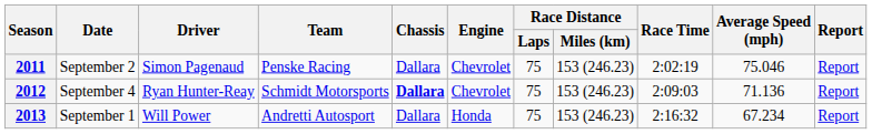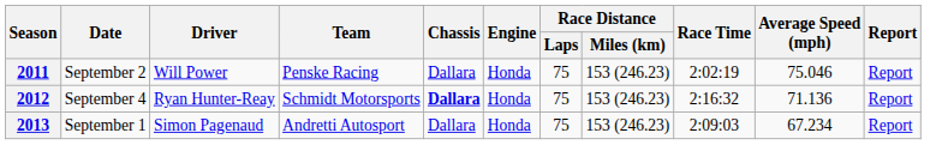2011 | Driver: Simon Pagenaud -> Will Power
2011 | Engine: Chevrolet -> Honda
2012 | Engine: Chevrolet -> Honda
2012 | Race Time: 2:09:03 -> 2:16:32
2013 | Driver: Will Power -> Simon Pagenaud
2013 | Race Time: 2:16:32 -> 2:09:03
